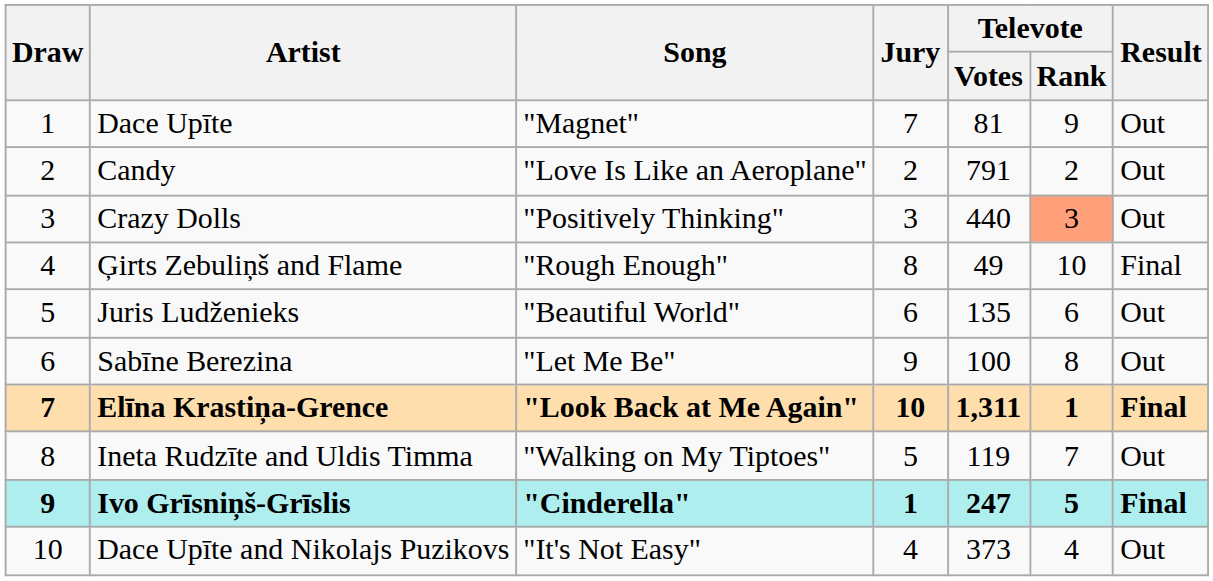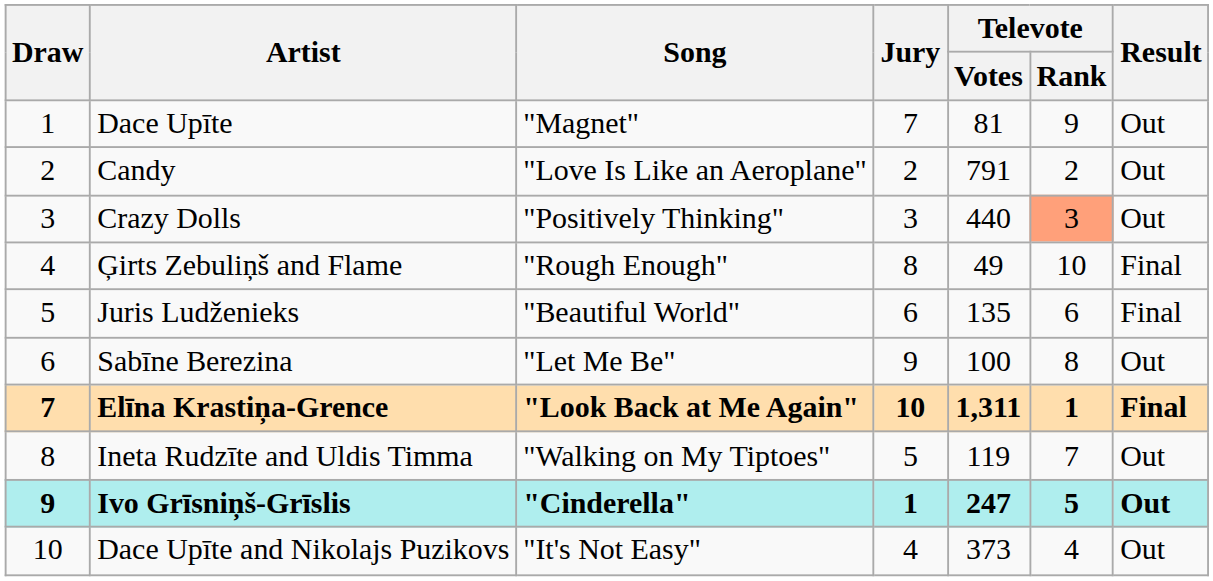Juris Ludženieks | Result: Out -> Final
Ivo Grīsniņš-Grīslis | Result: Final -> Out
